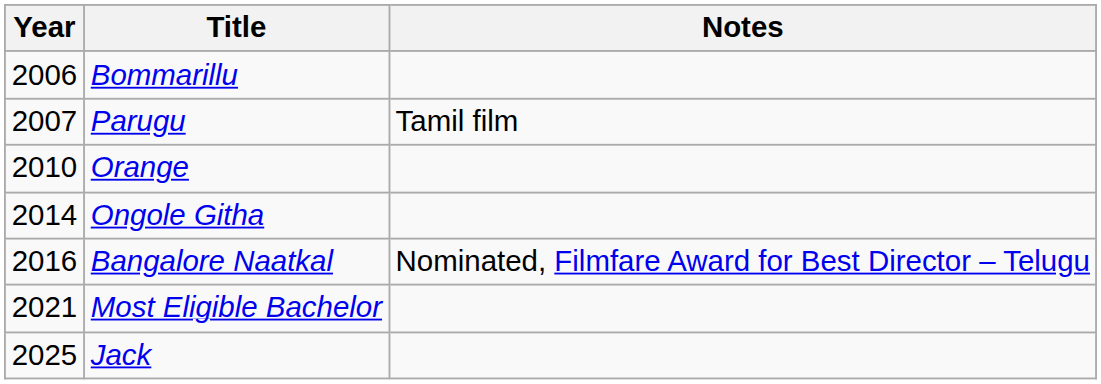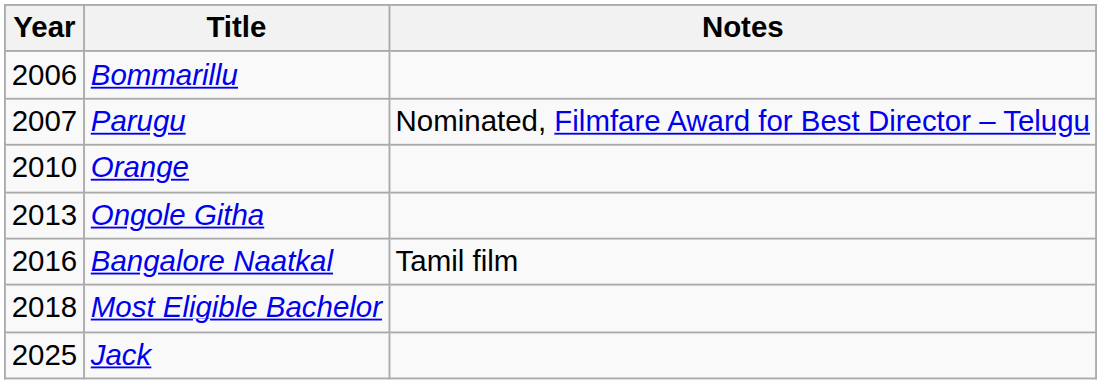Parugu | Notes: Tamil film -> Nominated, Filmfare Award for Best Director – Telugu
Ongole Githa | Year: 2014 -> 2013
Bangalore Naatkal | Notes: Nominated, Filmfare Award for Best Director – Telugu -> Tamil film
Most Eligible Bachelor | Year: 2021 -> 2018
